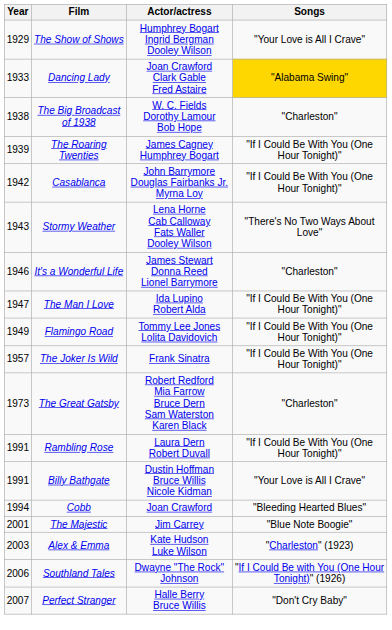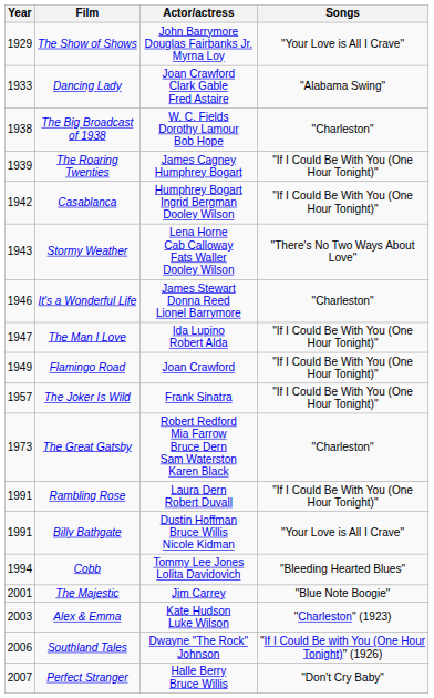The Show of Shows | Actor/actress: Humphrey Bogart Ingrid Bergman Dooley Wilson -> John Barrymore Douglas Fairbanks Jr. Myrna Loy
Dancing Lady | Songs: gold background -> no background
Casablanca | Actor/actress: John Barrymore Douglas Fairbanks Jr. Myrna Loy -> Humphrey Bogart Ingrid Bergman Dooley Wilson
Flamingo Road | Actor/actress: Tommy Lee Jones Lolita Davidovich -> Joan Crawford
Cobb | Actor/actress: Joan Crawford -> Tommy Lee Jones Lolita Davidovich
